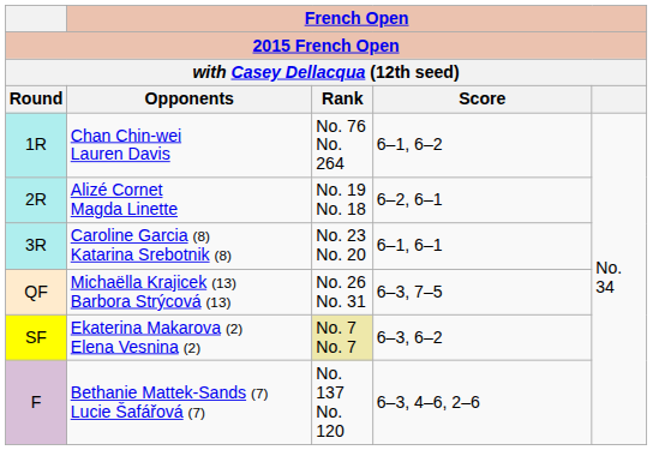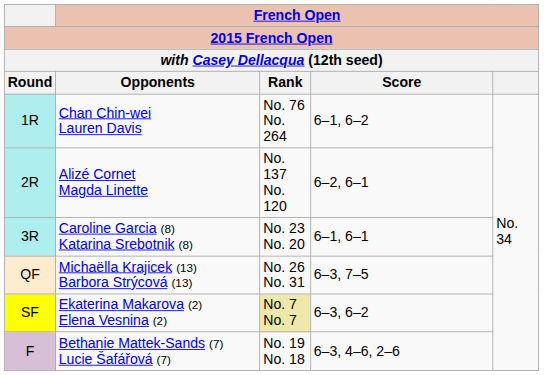Alizé Cornet Magda Linette | French Open / Rank: No. 19 No. 18 -> No. 137 No. 120
Bethanie Mattek-Sands (7) Lucie Šafářová (7) | French Open / Rank: No. 137 No. 120 -> No. 19 No. 18
